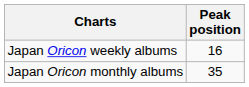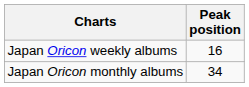Japan Oricon monthly albums | Peak position: 35 -> 34
